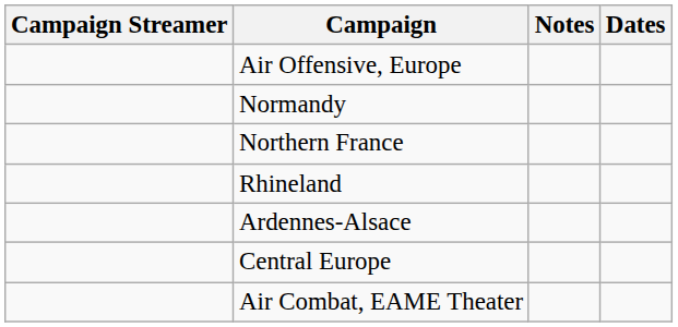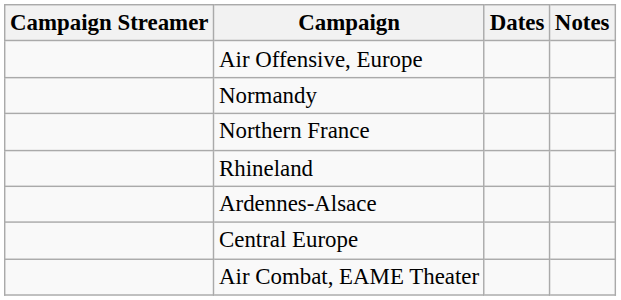columns swapped: Dates <-> Notes
